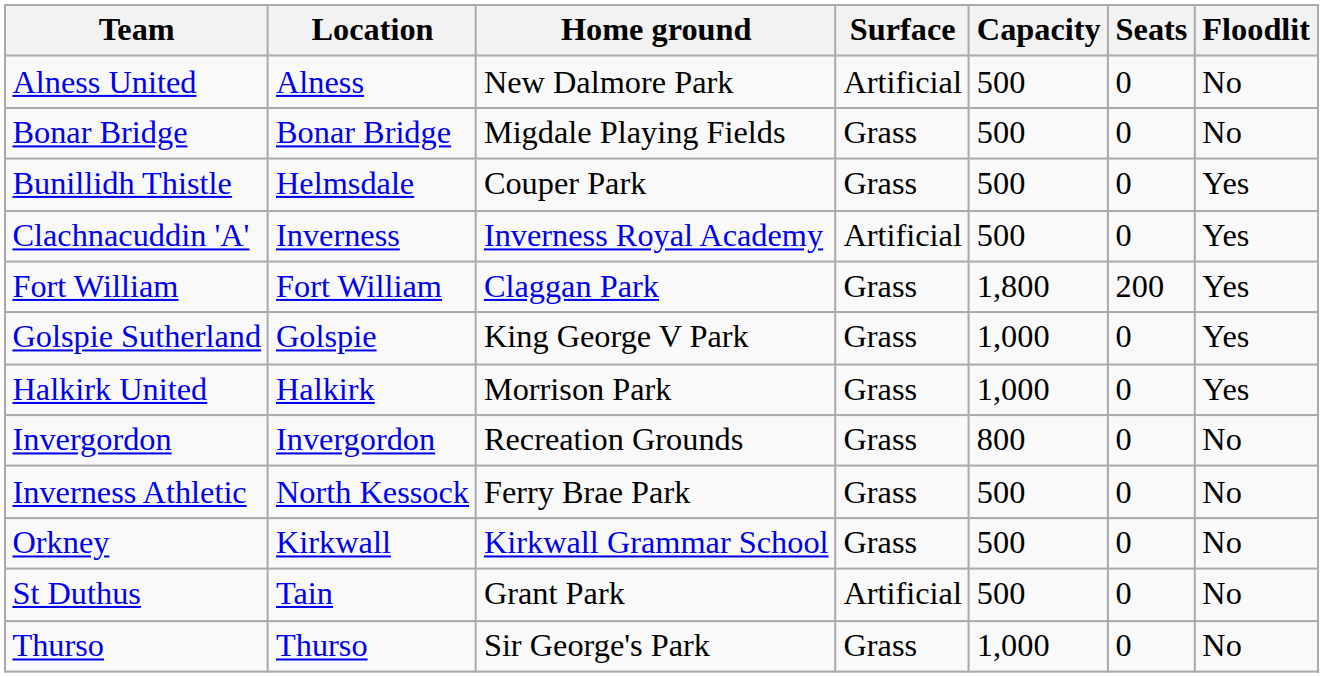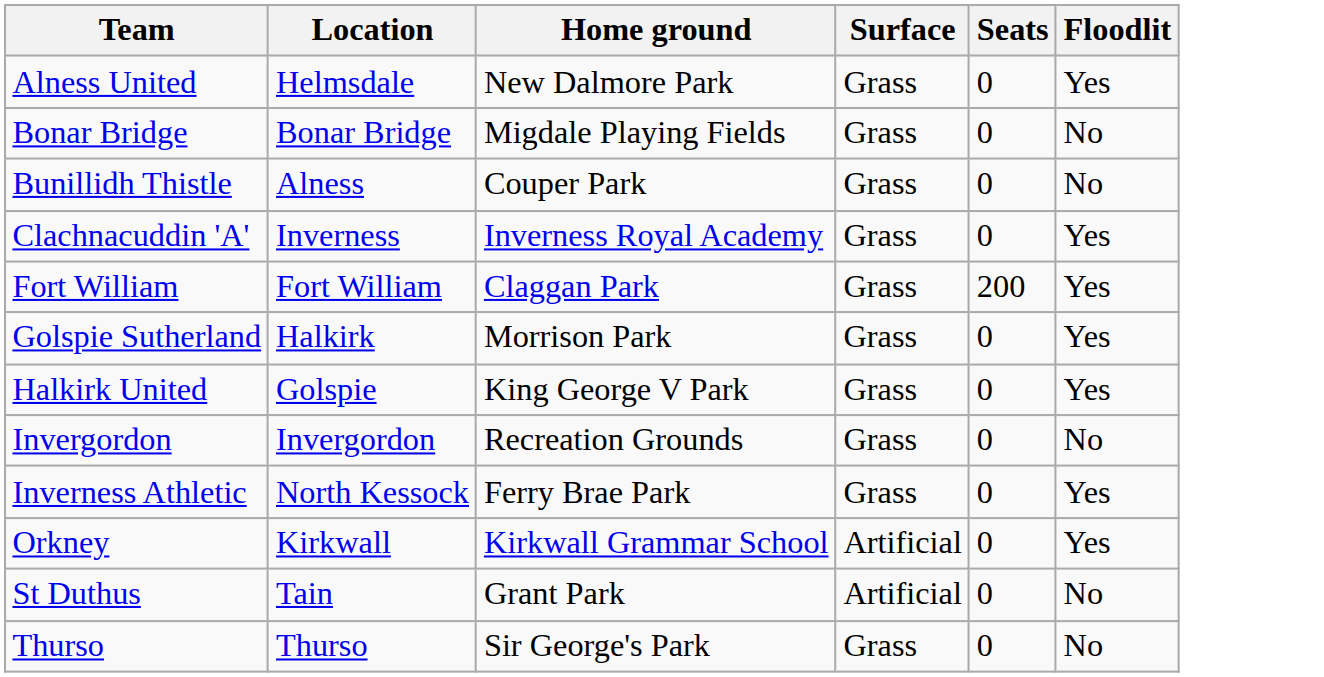- column: Capacity | 500 | 500 | 500 | 500 | 1,800 | 1,000 | 1,000 | 800 | 500 | 500 | 500 | 1,000
Alness United | Location: Alness -> Helmsdale
Alness United | Surface: Artificial -> Grass
Alness United | Floodlit: No -> Yes
Bunillidh Thistle | Location: Helmsdale -> Alness
Bunillidh Thistle | Floodlit: Yes -> No
Clachnacuddin 'A' | Surface: Artificial -> Grass
Golspie Sutherland | Location: Golspie -> Halkirk
Golspie Sutherland | Home ground: King George V Park -> Morrison Park
Halkirk United | Location: Halkirk -> Golspie
Halkirk United | Home ground: Morrison Park -> King George V Park
Inverness Athletic | Floodlit: No -> Yes
Orkney | Surface: Grass -> Artificial
Orkney | Floodlit: No -> Yes
